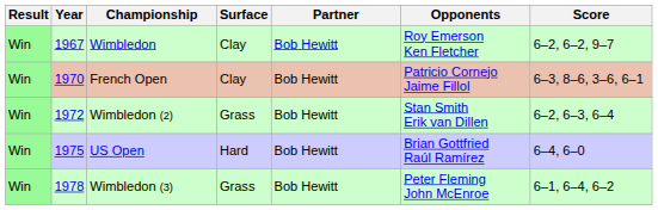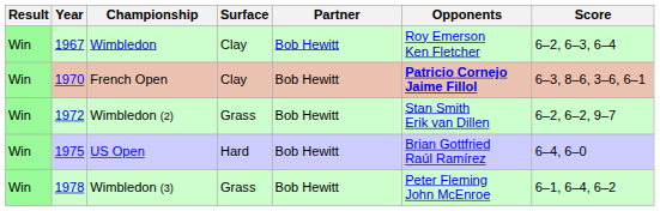Wimbledon | Score: 6–2, 6–2, 9–7 -> 6–2, 6–3, 6–4
French Open | Opponents: normal -> bold
Wimbledon (2) | Score: 6–2, 6–3, 6–4 -> 6–2, 6–2, 9–7
